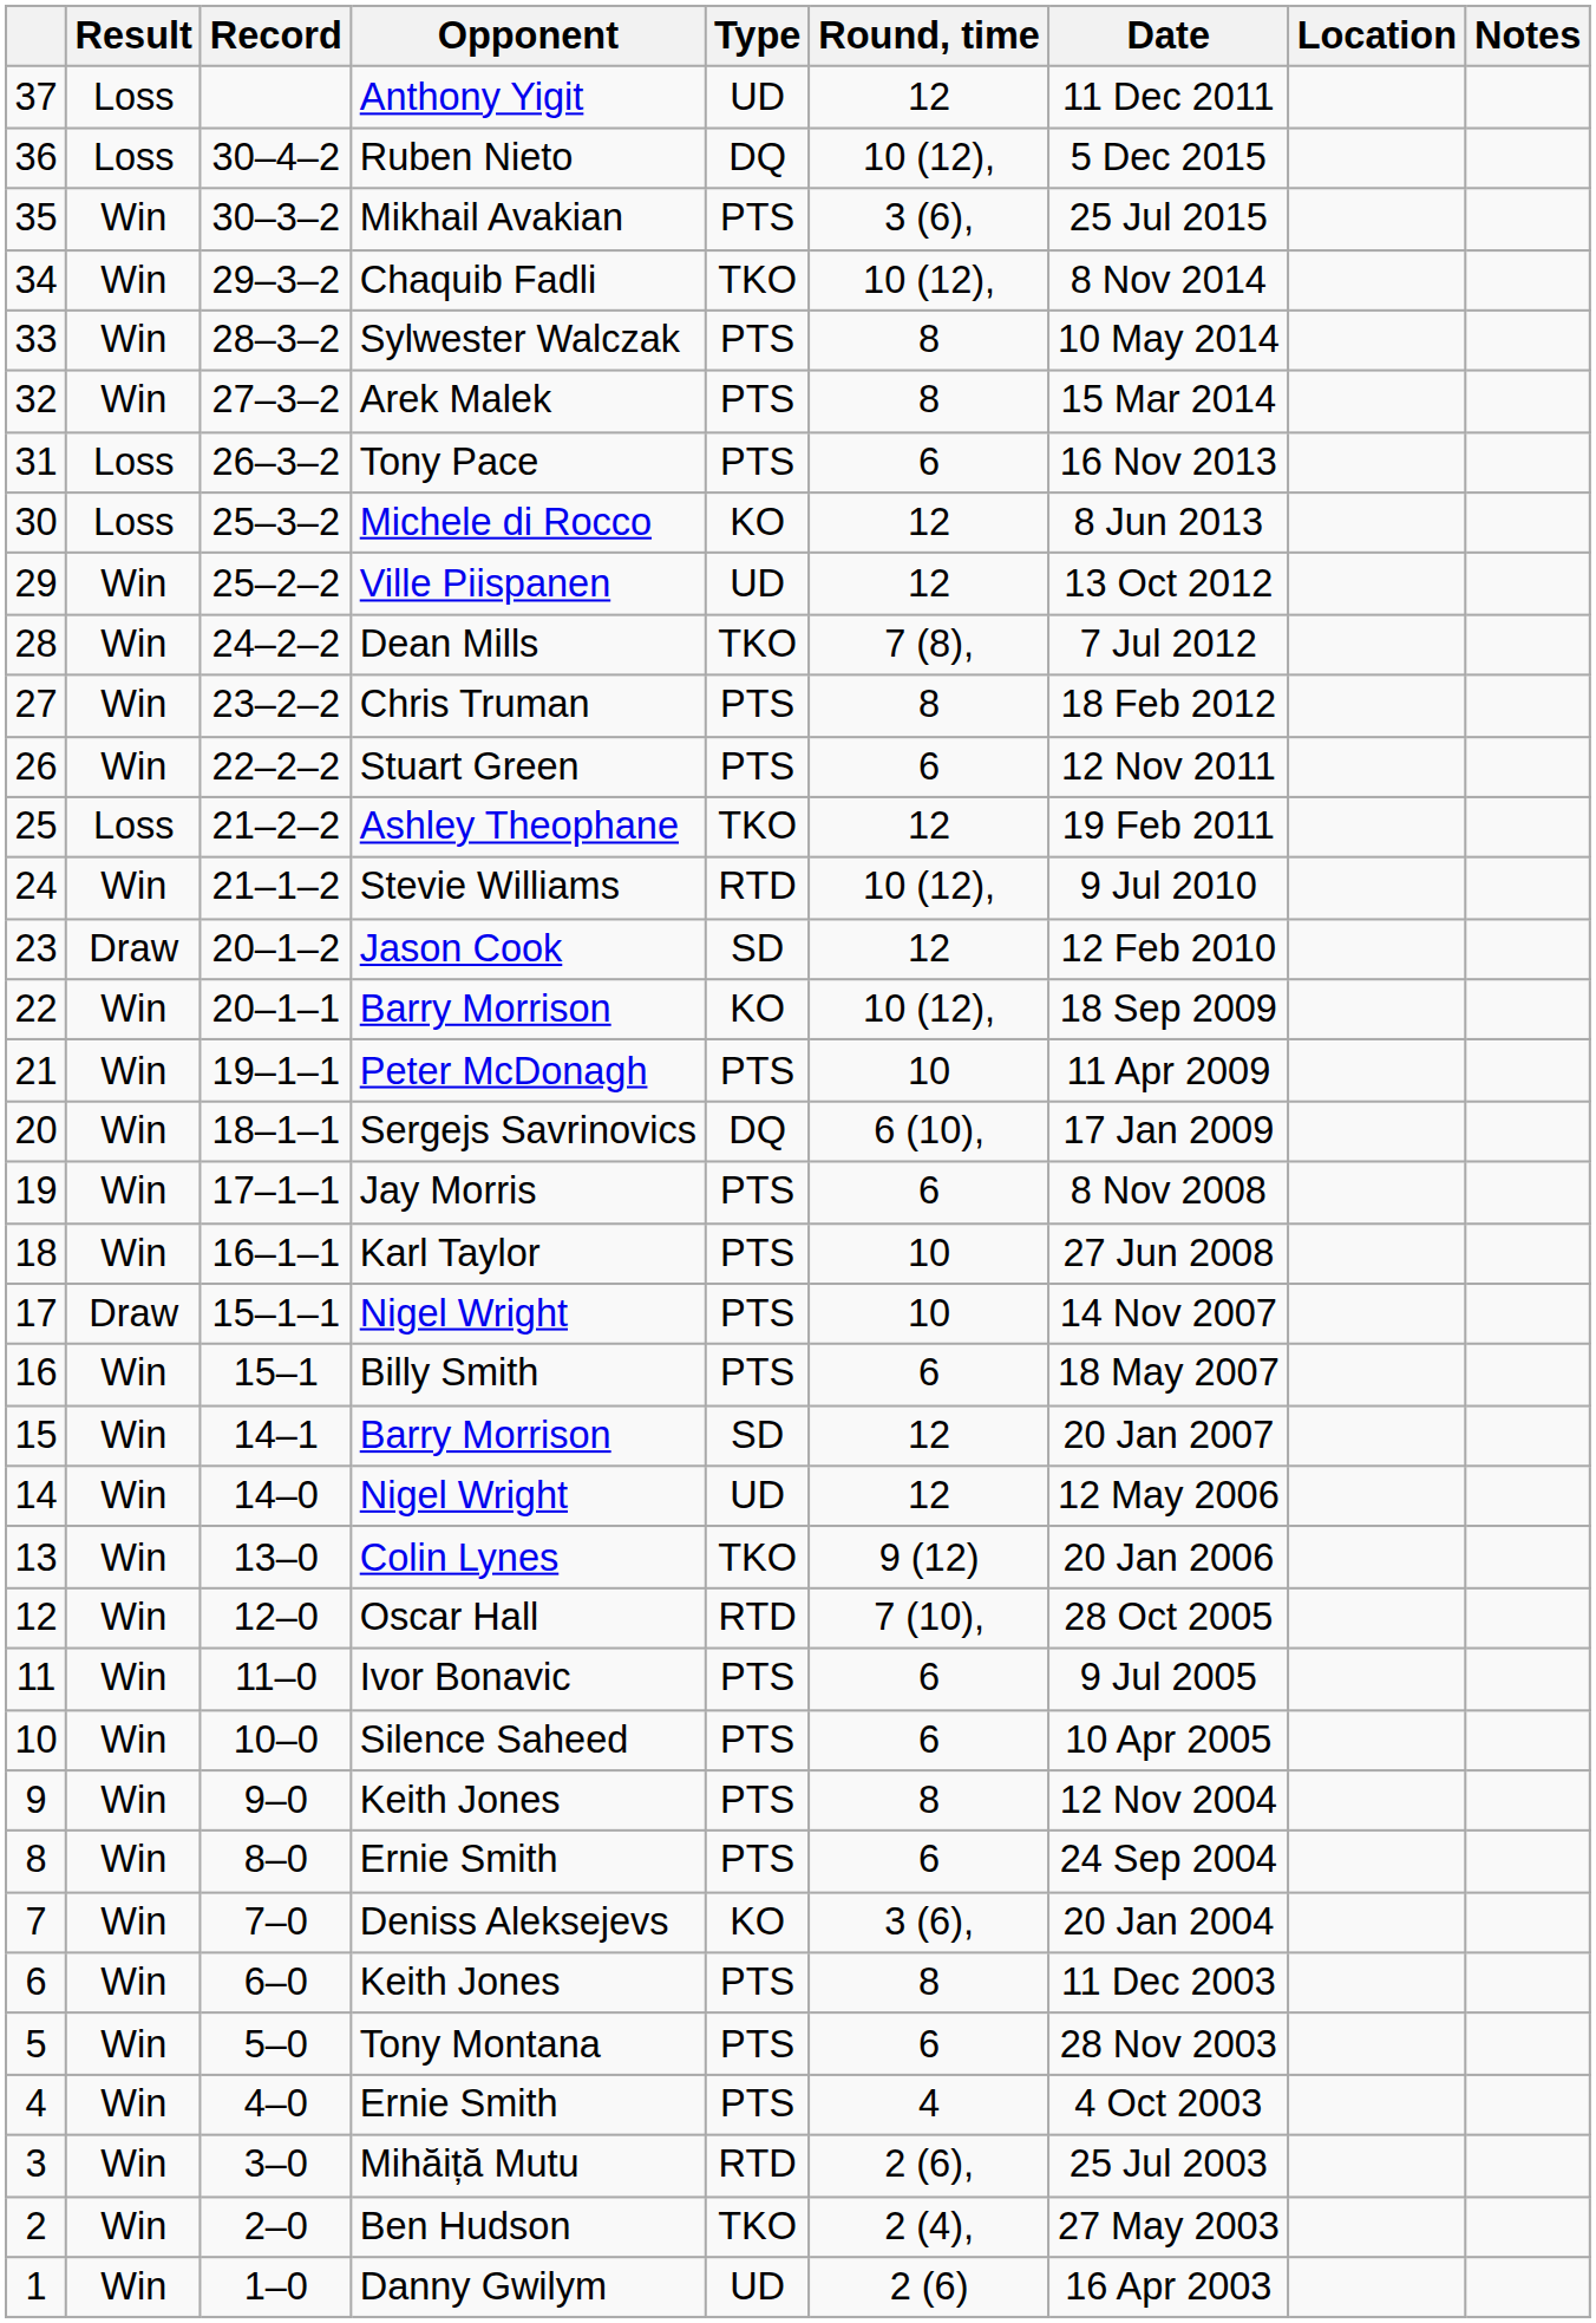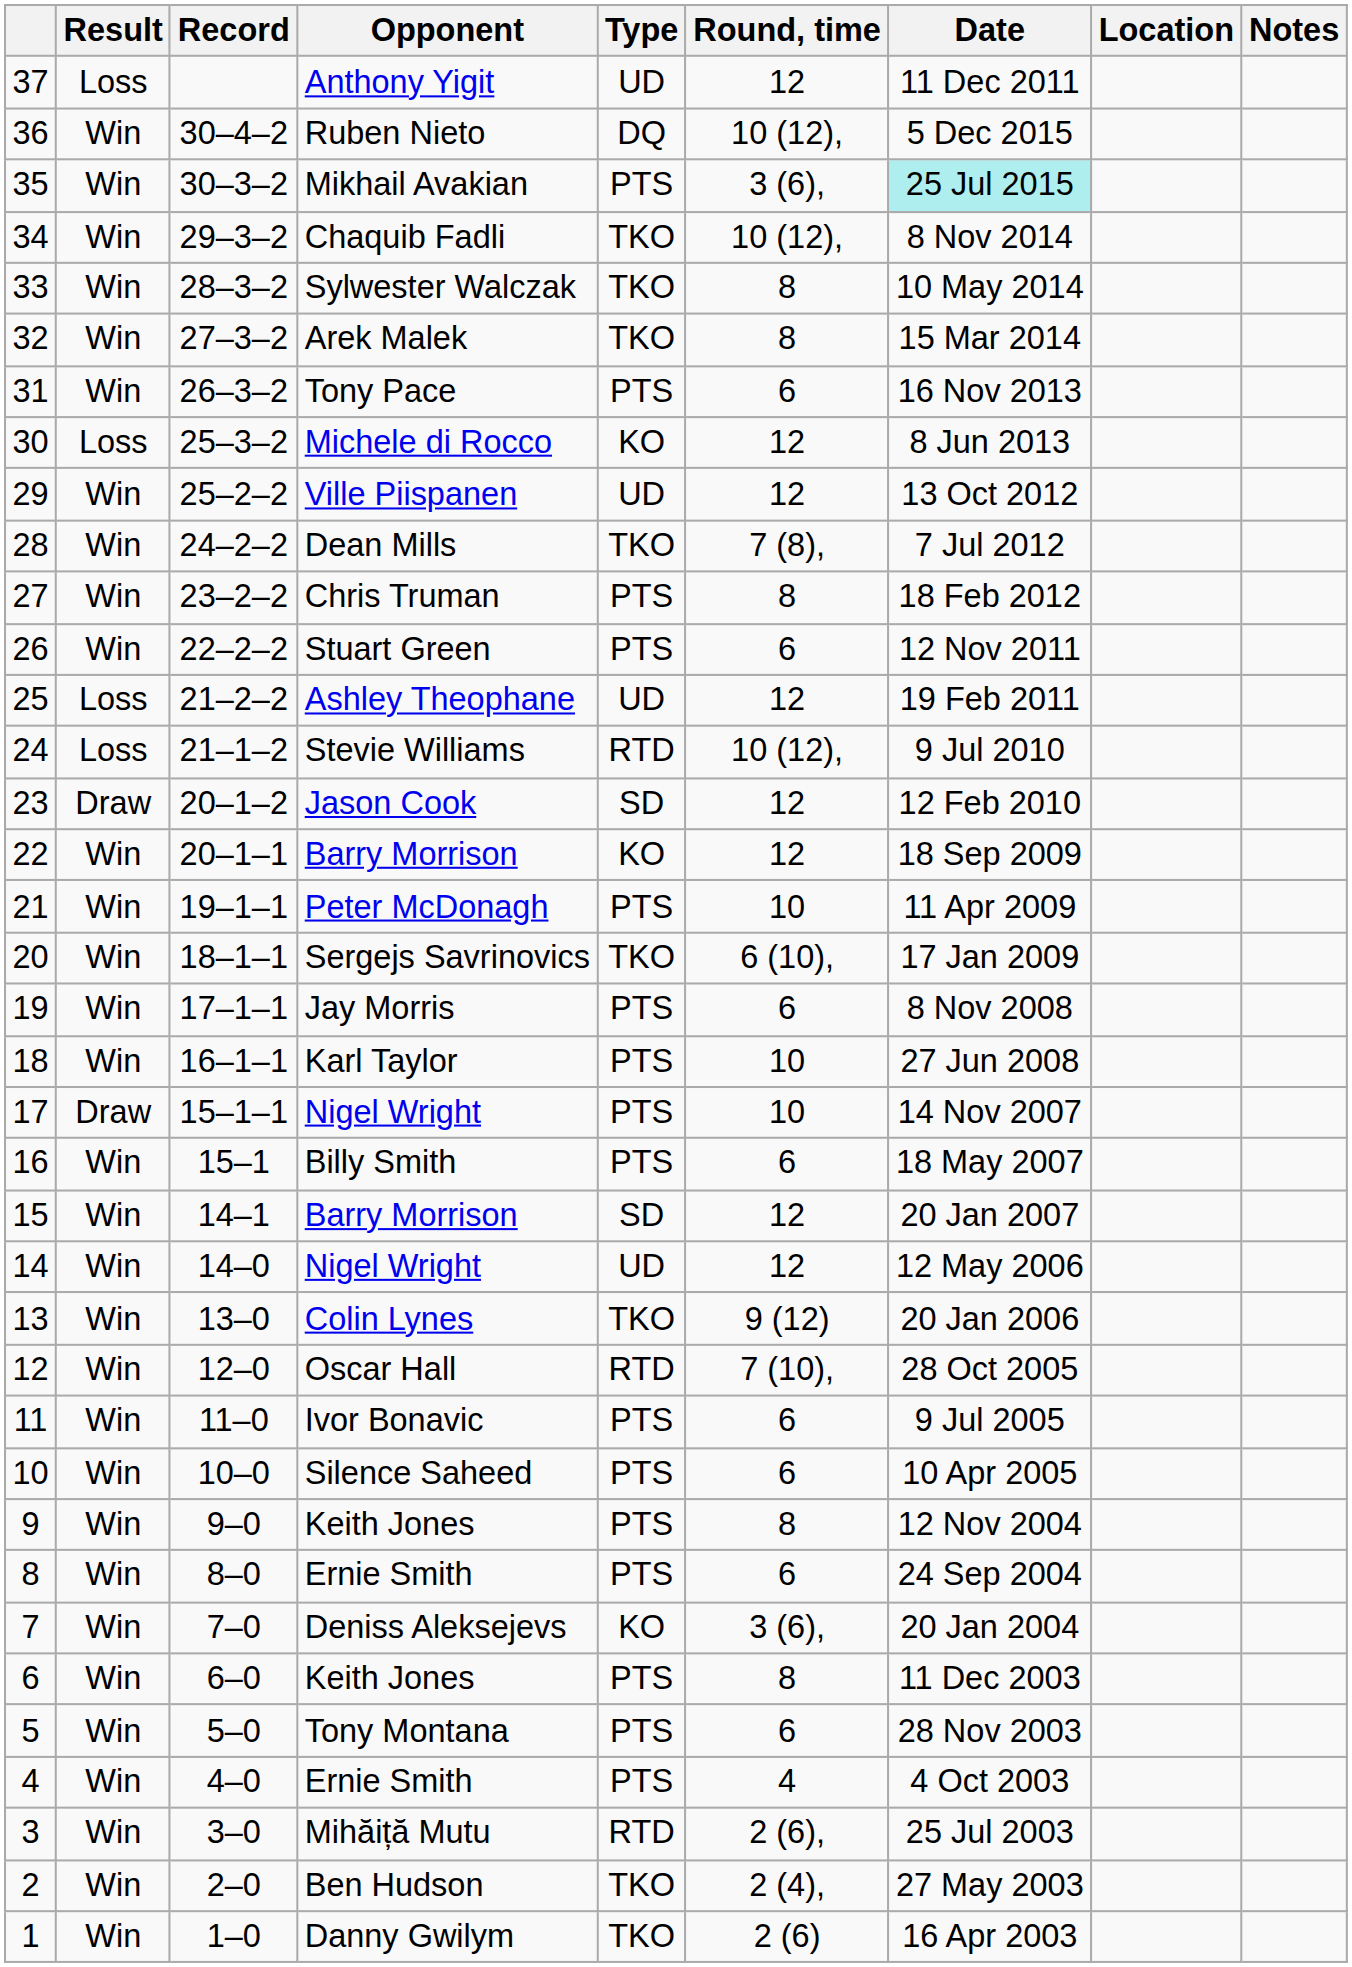36 | Result: Loss -> Win
35 | Date: no background -> paleturquoise background
33 | Type: PTS -> TKO
32 | Type: PTS -> TKO
31 | Result: Loss -> Win
25 | Type: TKO -> UD
24 | Result: Win -> Loss
22 | Round, time: 10 (12), -> 12
20 | Type: DQ -> TKO
1 | Type: UD -> TKO
